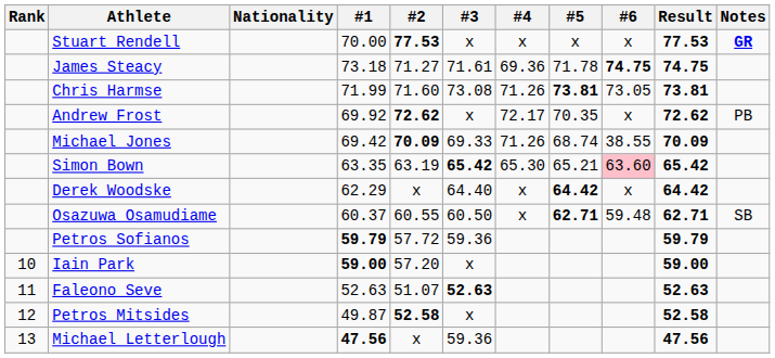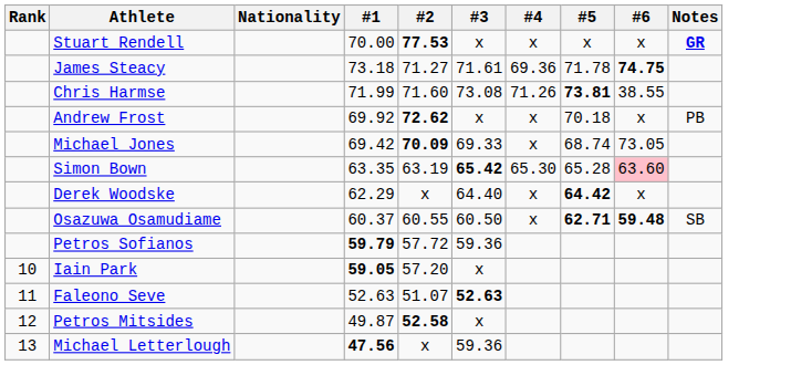- column: Result | 77.53 | 74.75 | 73.81 | 72.62 | 70.09 | 65.42 | 64.42 | 62.71 | 59.79 | 59.00 | 52.63 | 52.58 | 47.56
Chris Harmse | #6: 73.05 -> 38.55
Andrew Frost | #4: 72.17 -> x
Andrew Frost | #5: 70.35 -> 70.18
Michael Jones | #4: 71.26 -> x
Michael Jones | #6: 38.55 -> 73.05
Simon Bown | #5: 65.21 -> 65.28
Osazuwa Osamudiame | #6: normal -> bold
Iain Park | #1: 59.00 -> 59.05
